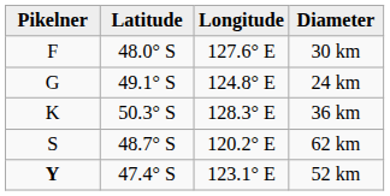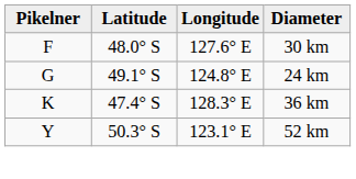36 km | Latitude: 50.3° S -> 47.4° S
- row: S | 48.7° S | 120.2° E | 62 km
52 km | Pikelner: bold -> normal
52 km | Latitude: 47.4° S -> 50.3° S
